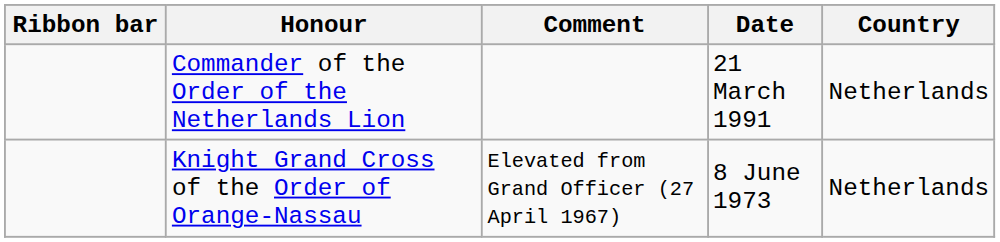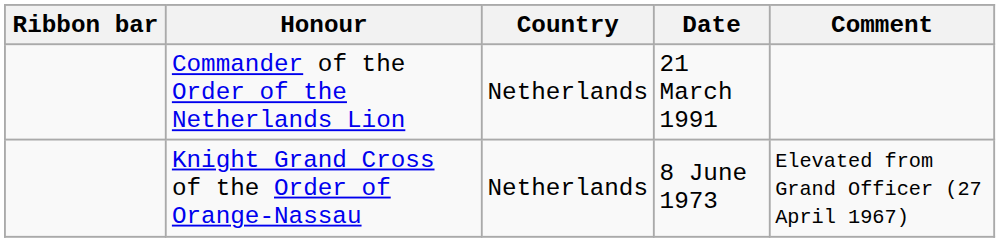columns swapped: Country <-> Comment
